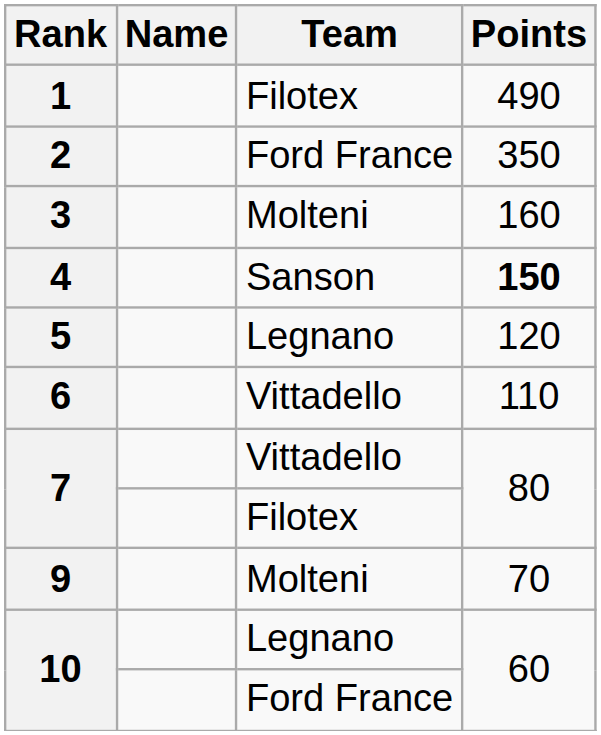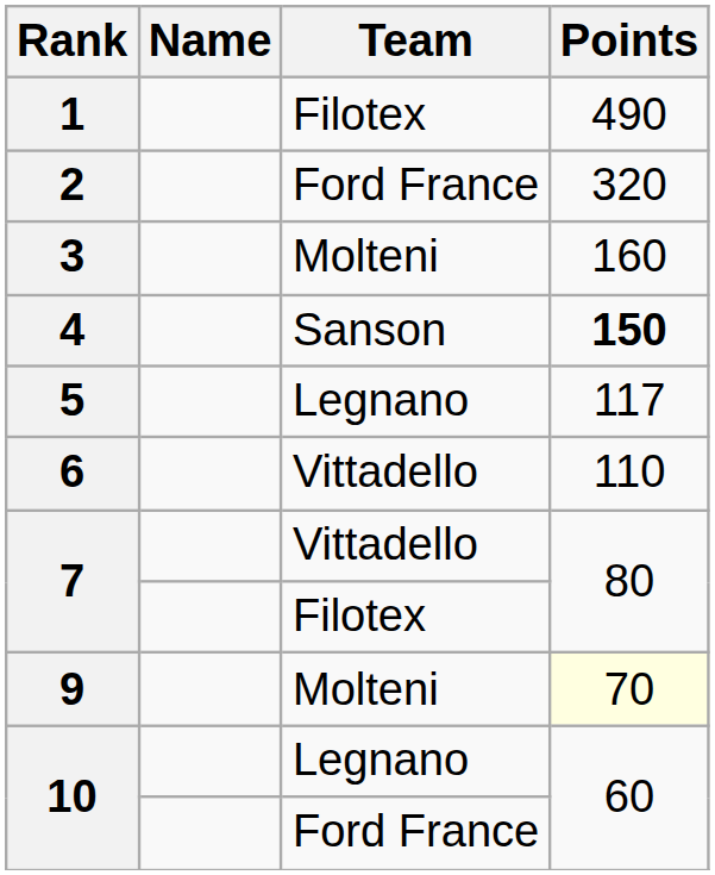2 | Points: 350 -> 320
5 | Points: 120 -> 117
9 | Points: no background -> lightyellow background
